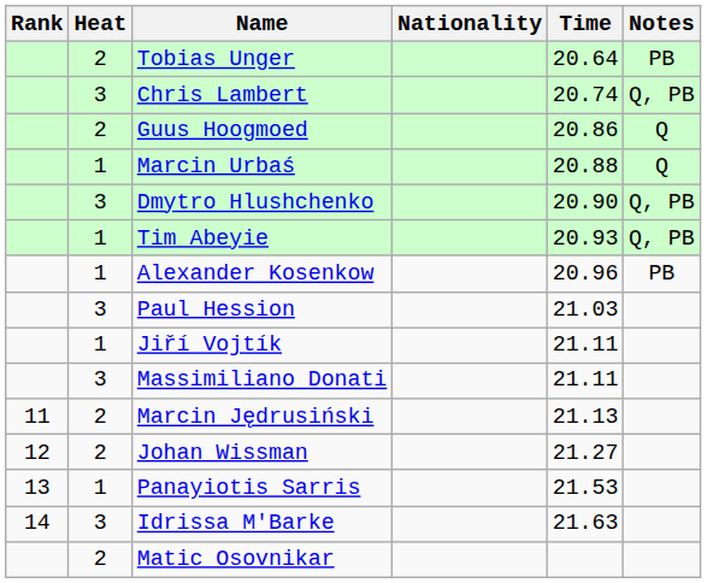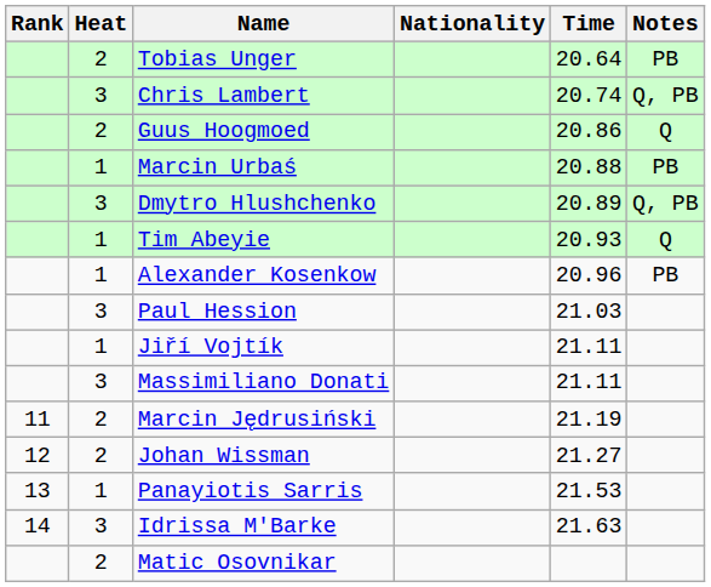Marcin Urbaś | Notes: Q -> PB
Dmytro Hlushchenko | Time: 20.90 -> 20.89
Tim Abeyie | Notes: Q, PB -> Q
Marcin Jędrusiński | Time: 21.13 -> 21.19
